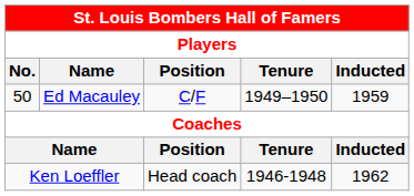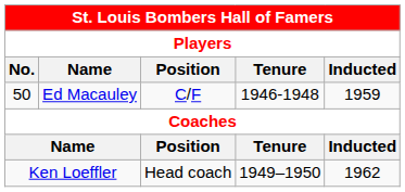50 | Tenure: 1949–1950 -> 1946-1948
Ken Loeffler | Tenure: 1946-1948 -> 1949–1950
